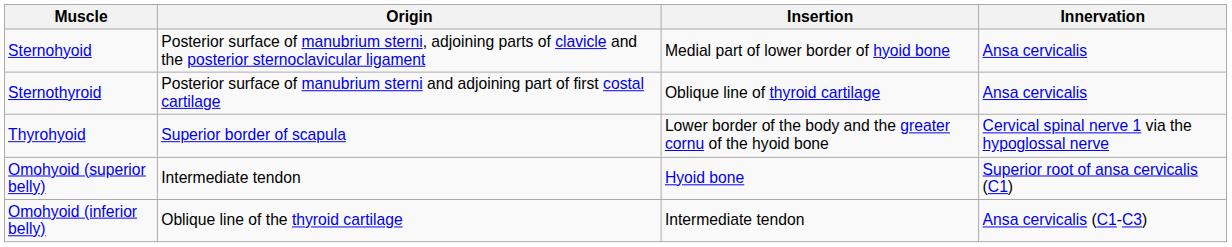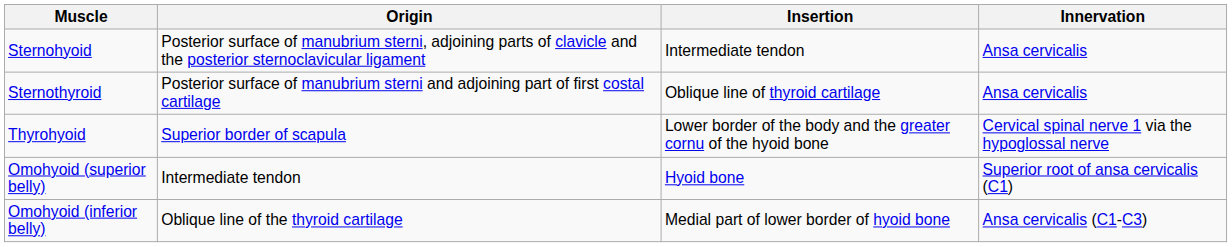Sternohyoid | Insertion: Medial part of lower border of hyoid bone -> Intermediate tendon
Omohyoid (inferior belly) | Insertion: Intermediate tendon -> Medial part of lower border of hyoid bone
